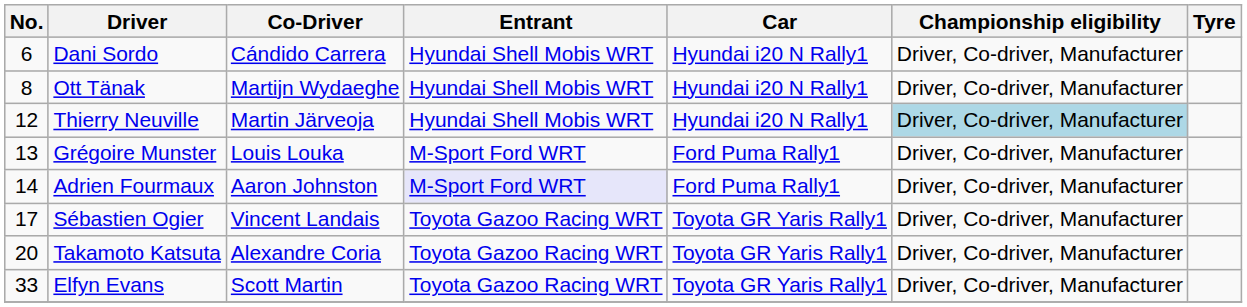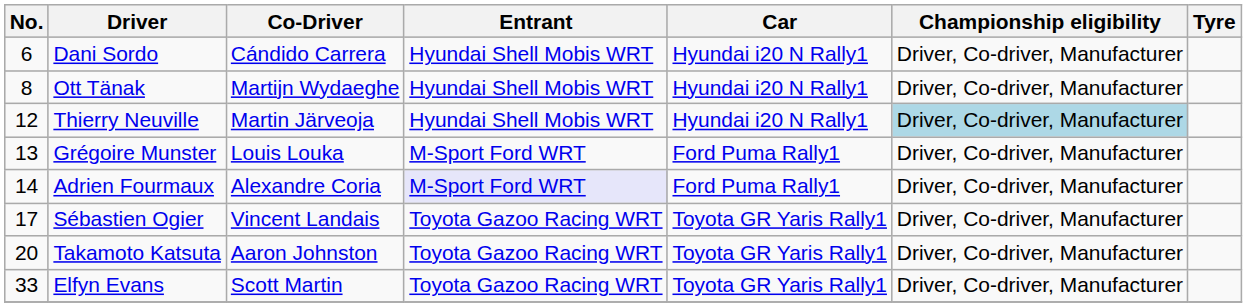Adrien Fourmaux | Co-Driver: Aaron Johnston -> Alexandre Coria
Takamoto Katsuta | Co-Driver: Alexandre Coria -> Aaron Johnston
